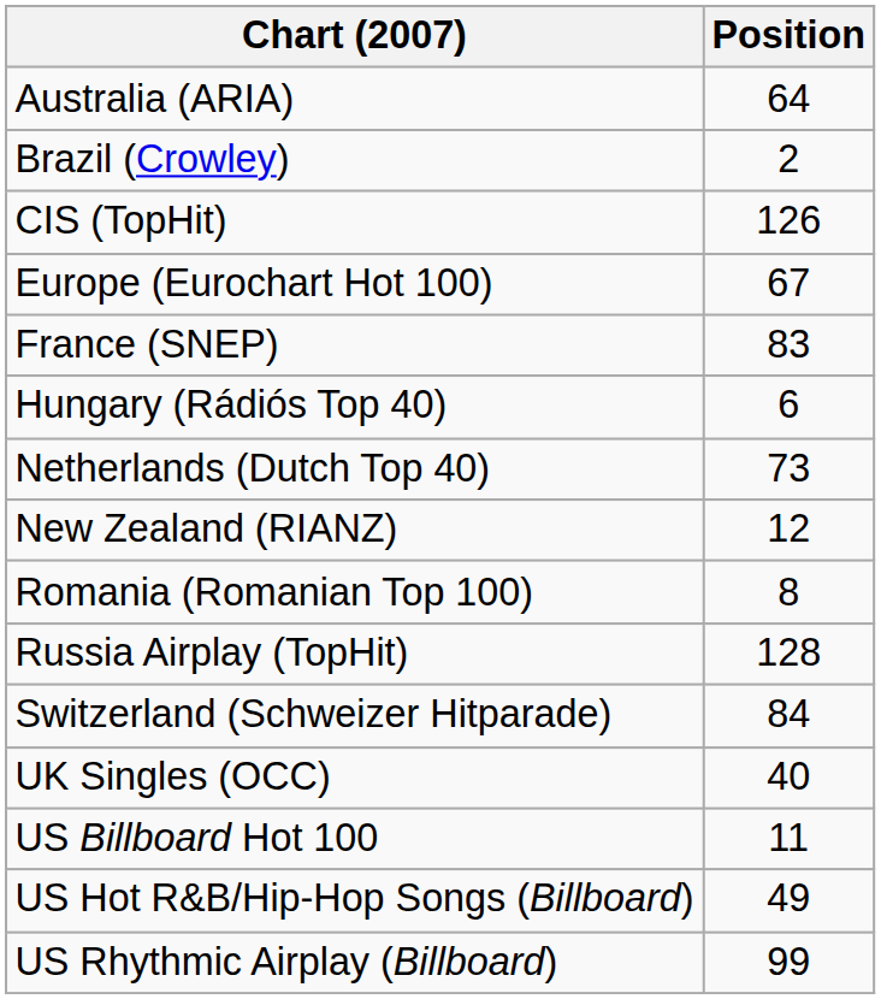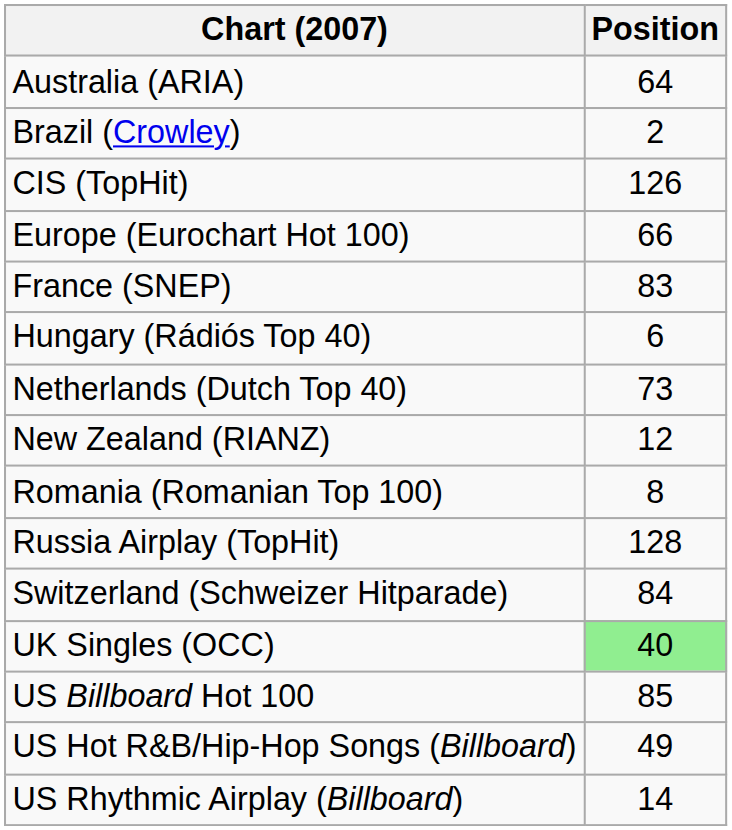Europe (Eurochart Hot 100) | Position: 67 -> 66
UK Singles (OCC) | Position: no background -> lightgreen background
US Billboard Hot 100 | Position: 11 -> 85
US Rhythmic Airplay (Billboard) | Position: 99 -> 14
